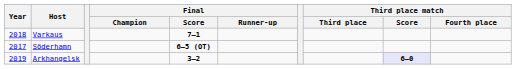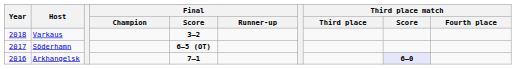Varkaus | Final / Score: 7–1 -> 3–2
Arkhangelsk | Year: 2019 -> 2016
Arkhangelsk | Final / Score: 3–2 -> 7–1
